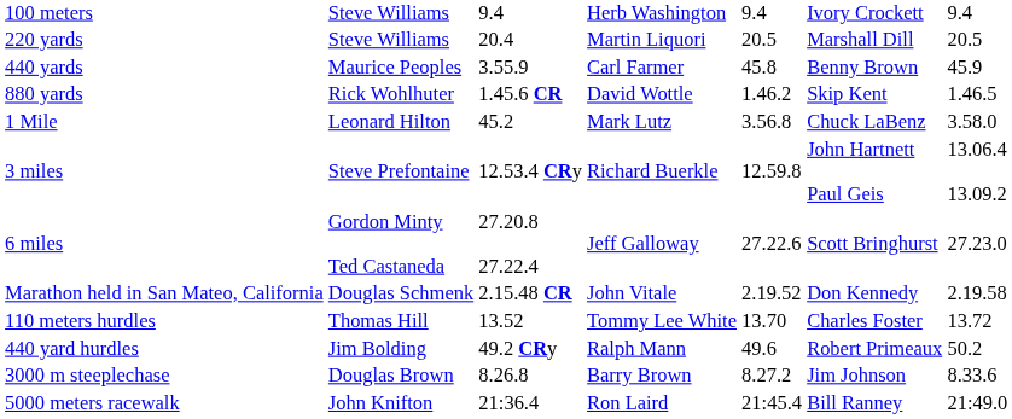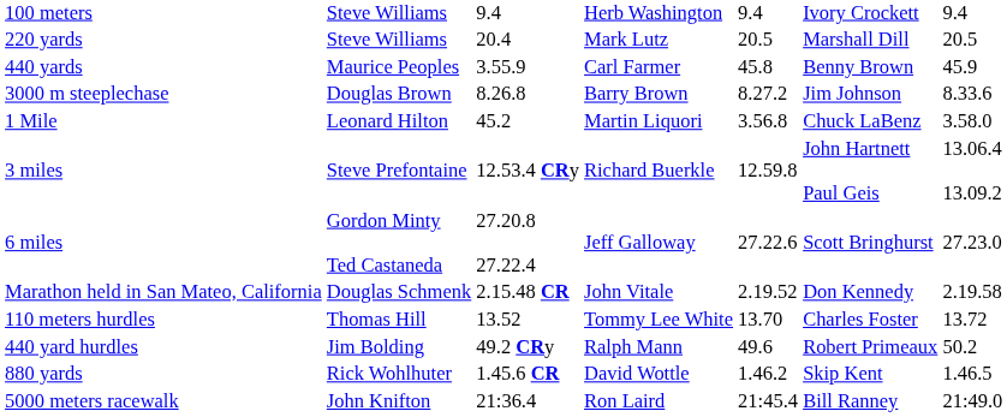220 yards | column 4: Martin Liquori -> Mark Lutz
rows swapped: 880 yards <-> 3000 m steeplechase
1 Mile | column 4: Mark Lutz -> Martin Liquori
